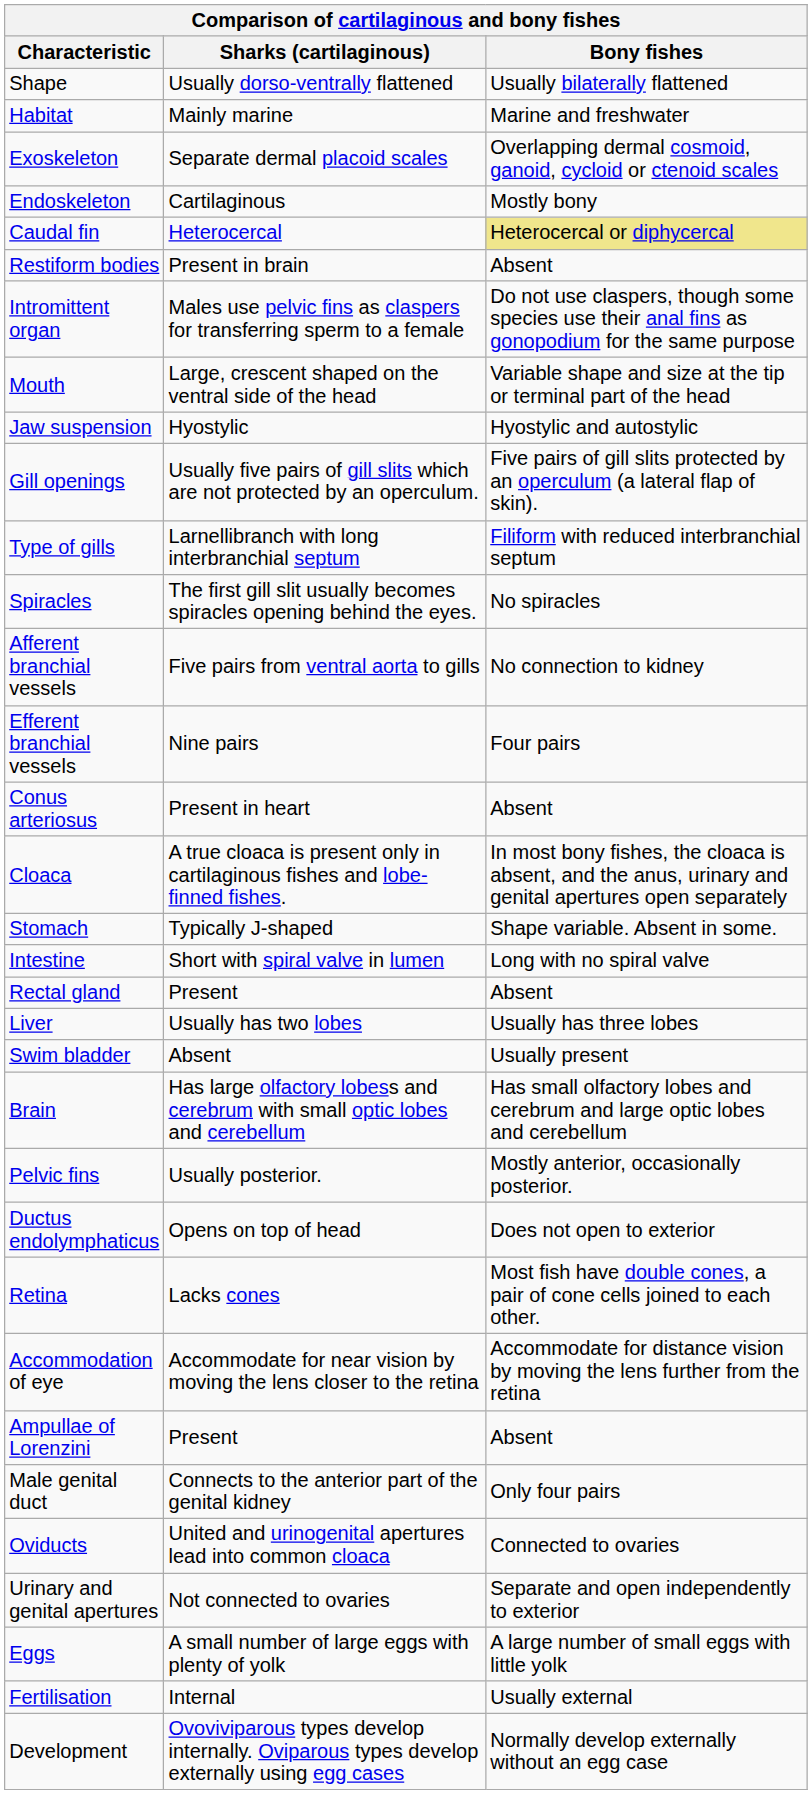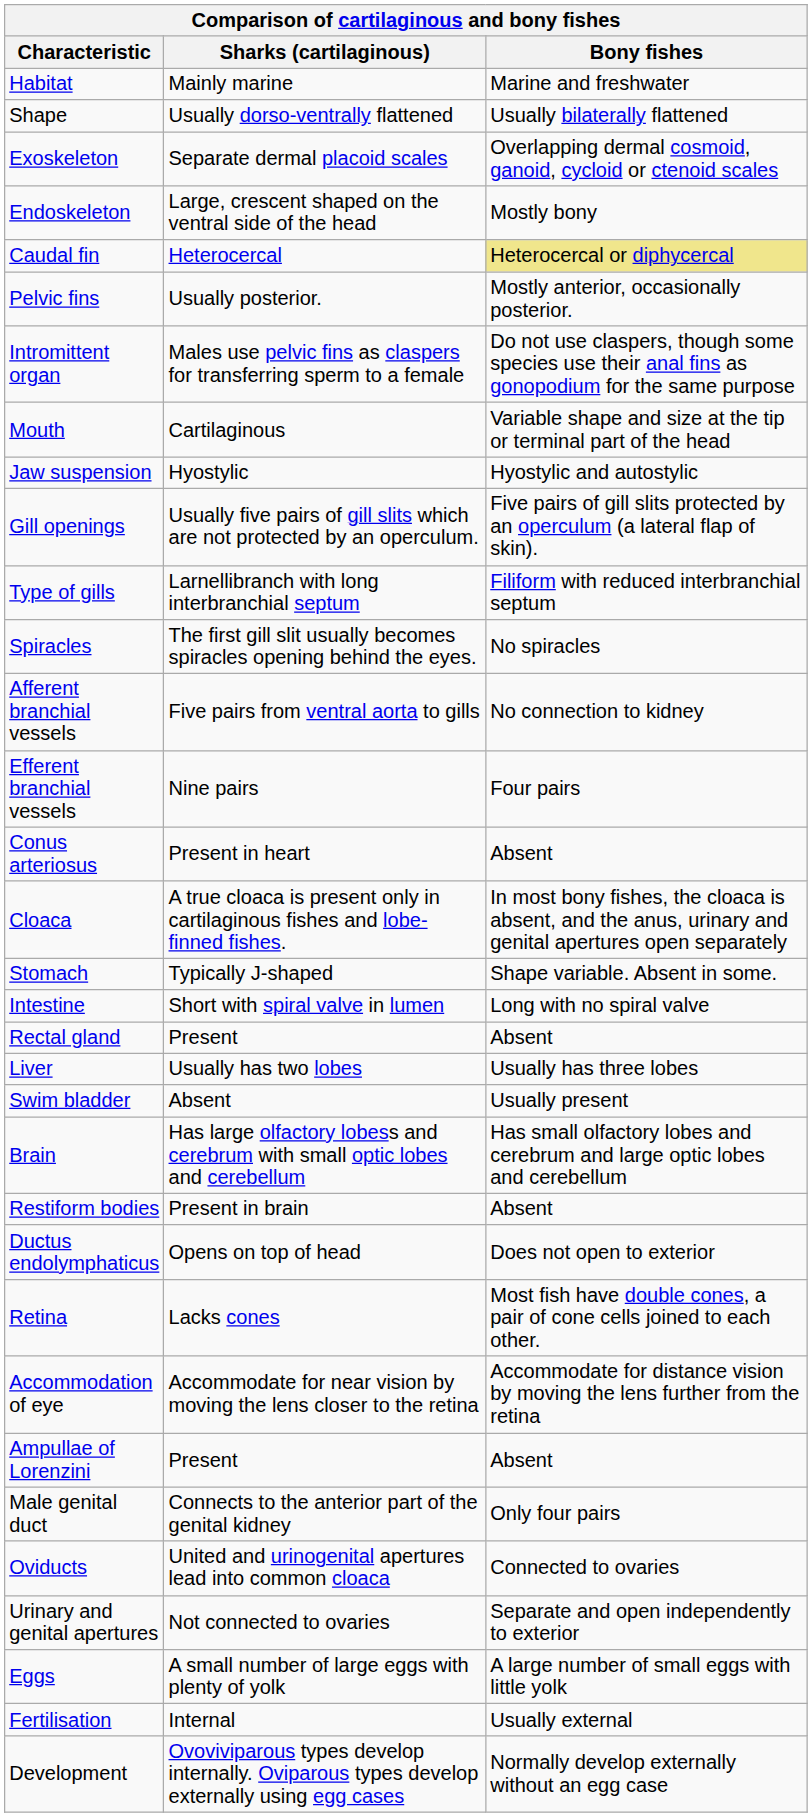rows swapped: Habitat <-> Shape
Endoskeleton | Sharks (cartilaginous): Cartilaginous -> Large, crescent shaped on the ventral side of the head
rows swapped: Pelvic fins <-> Restiform bodies
Mouth | Sharks (cartilaginous): Large, crescent shaped on the ventral side of the head -> Cartilaginous
